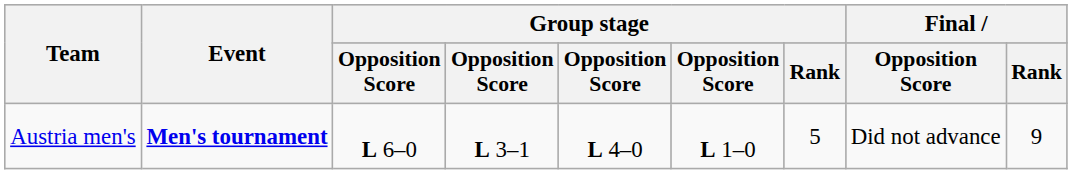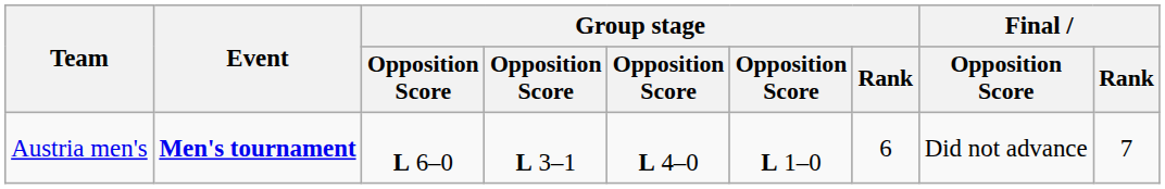Austria men's | Group stage / Rank: 5 -> 6
Austria men's | Final / Rank: 9 -> 7
